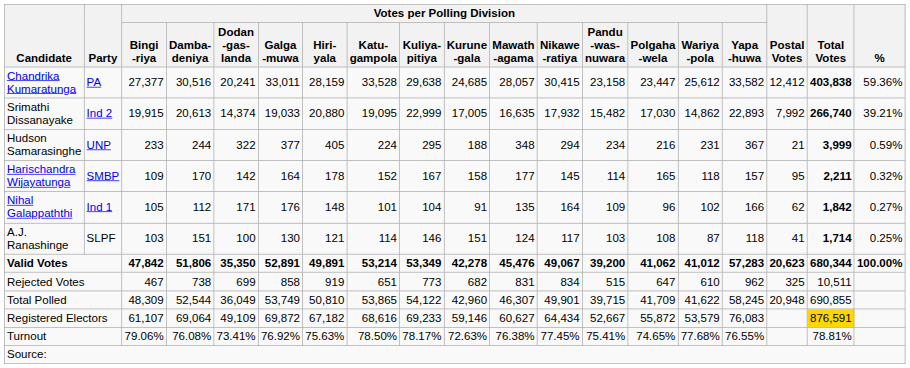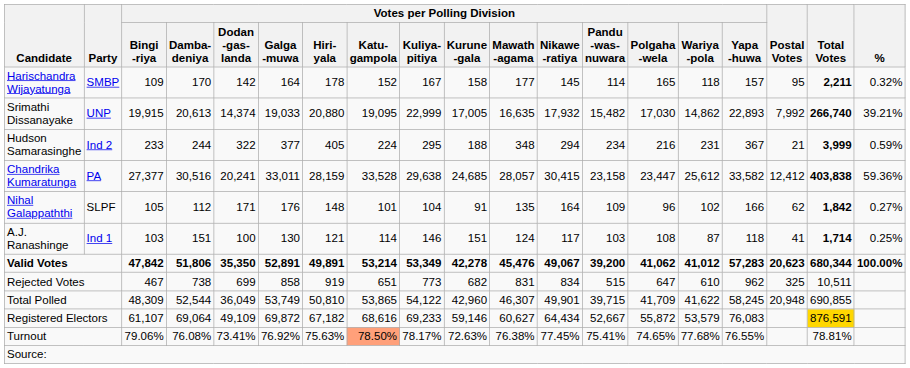rows swapped: Chandrika Kumaratunga <-> Harischandra Wijayatunga
Srimathi Dissanayake | Party: Ind 2 -> UNP
Hudson Samarasinghe | Party: UNP -> Ind 2
Nihal Galappaththi | Party: Ind 1 -> SLPF
A.J. Ranashinge | Party: SLPF -> Ind 1
Turnout | Votes per Polling Division / Katu- gampola: no background -> lightsalmon background
